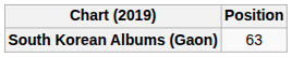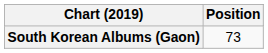South Korean Albums (Gaon) | Position: 63 -> 73
